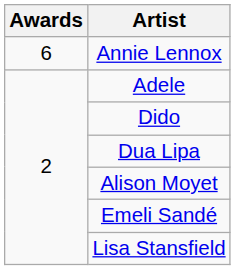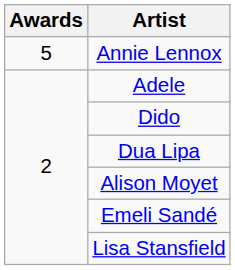Annie Lennox | Awards: 6 -> 5
